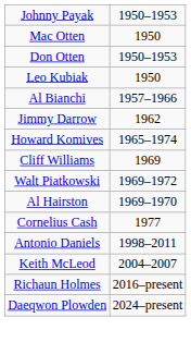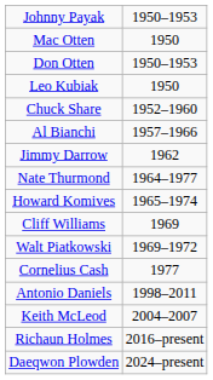+ row: Chuck Share | 1952–1960
+ row: Nate Thurmond | 1964–1977
- row: Al Hairston | 1969–1970
